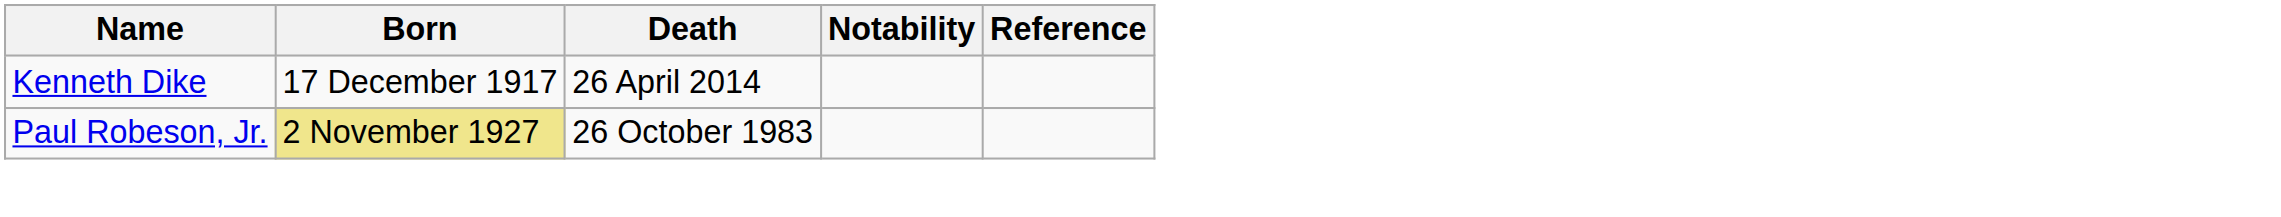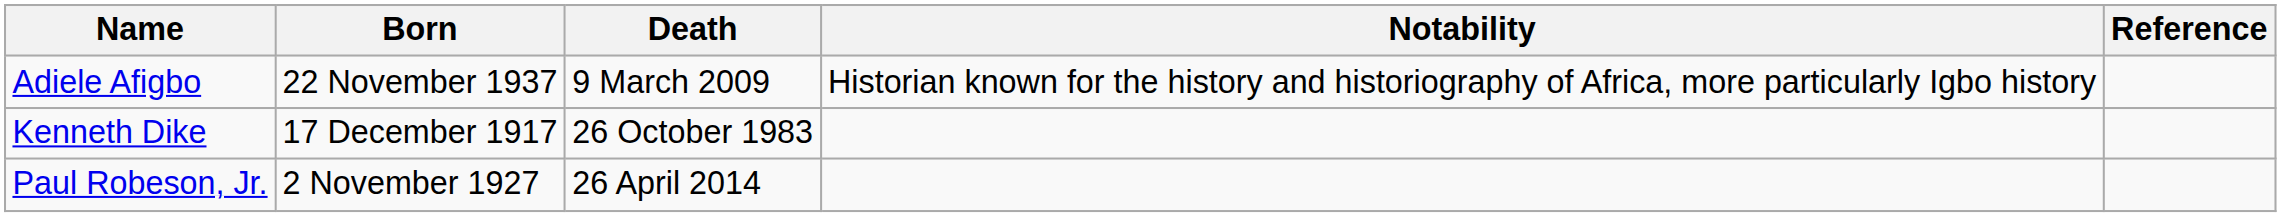+ row: Adiele Afigbo | 22 November 1937 | 9 March 2009 | Historian known for the history and historiography of Africa, more particularly Igbo history
Kenneth Dike | Death: 26 April 2014 -> 26 October 1983
Paul Robeson, Jr. | Born: khaki background -> no background
Paul Robeson, Jr. | Death: 26 October 1983 -> 26 April 2014
